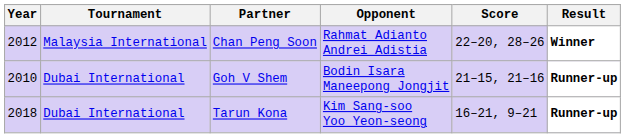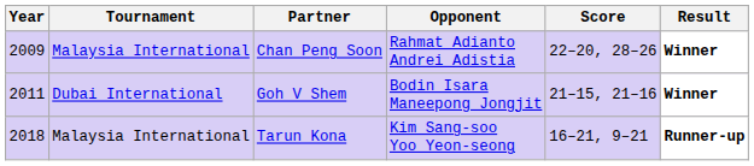Chan Peng Soon | Year: 2012 -> 2009
Goh V Shem | Year: 2010 -> 2011
Goh V Shem | Result: Runner-up -> Winner
Tarun Kona | Tournament: Dubai International -> Malaysia International
